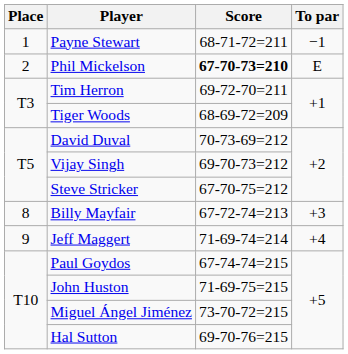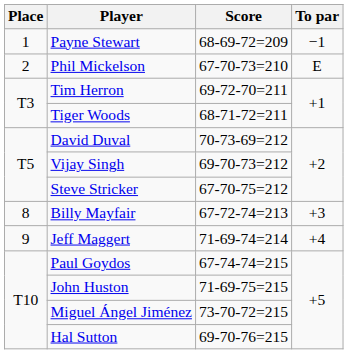Payne Stewart | Score: 68-71-72=211 -> 68-69-72=209
Phil Mickelson | Score: bold -> normal
Tiger Woods | Score: 68-69-72=209 -> 68-71-72=211
